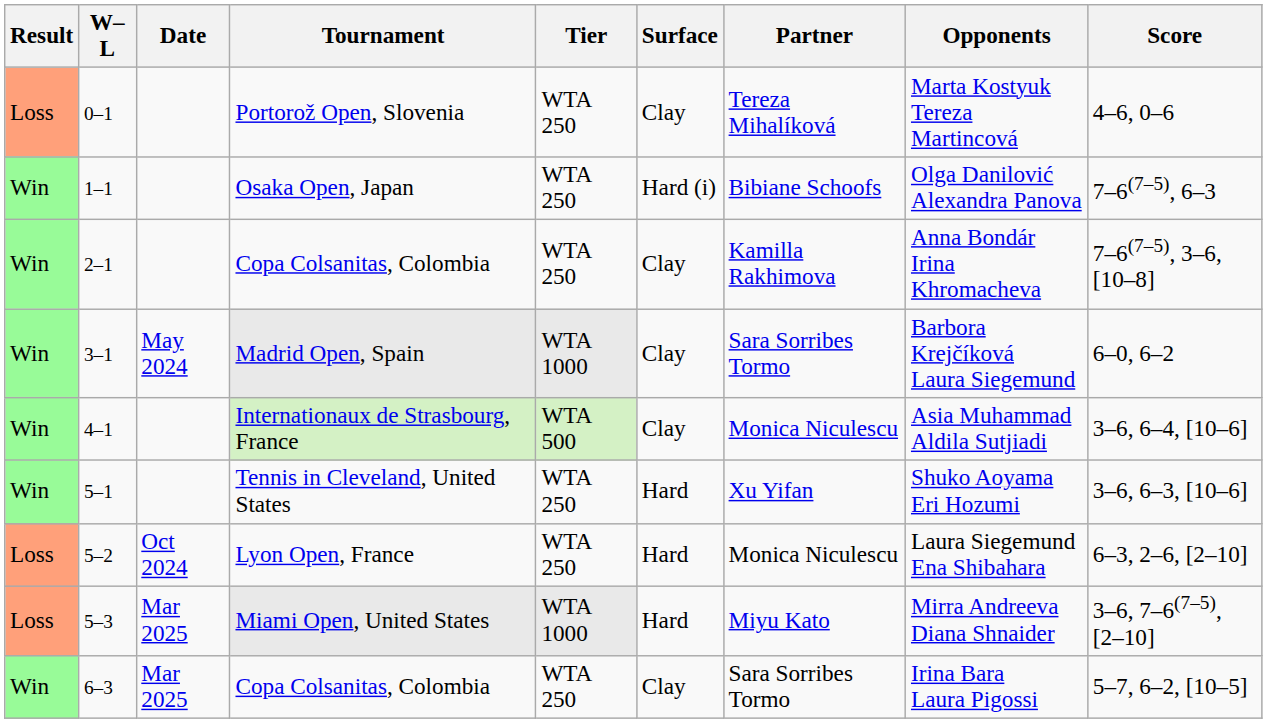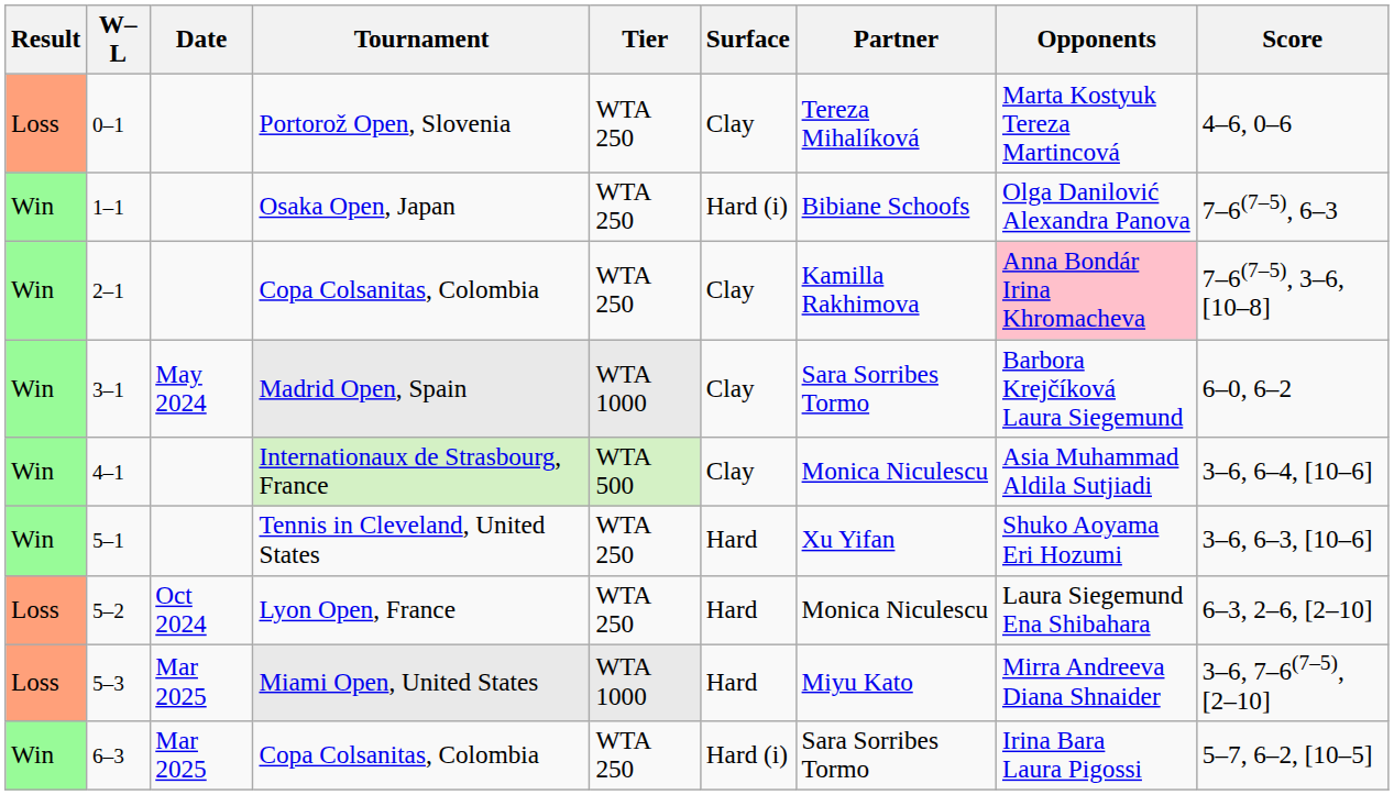2–1 | Opponents: no background -> pink background
6–3 | Surface: Clay -> Hard (i)
